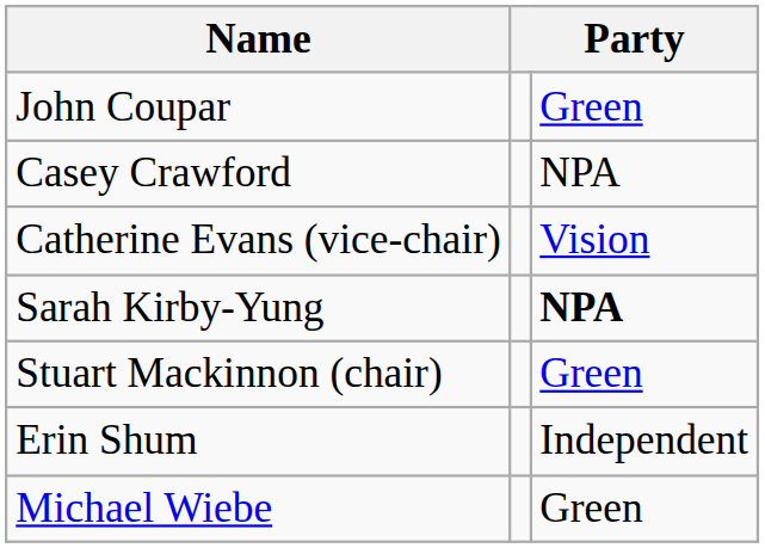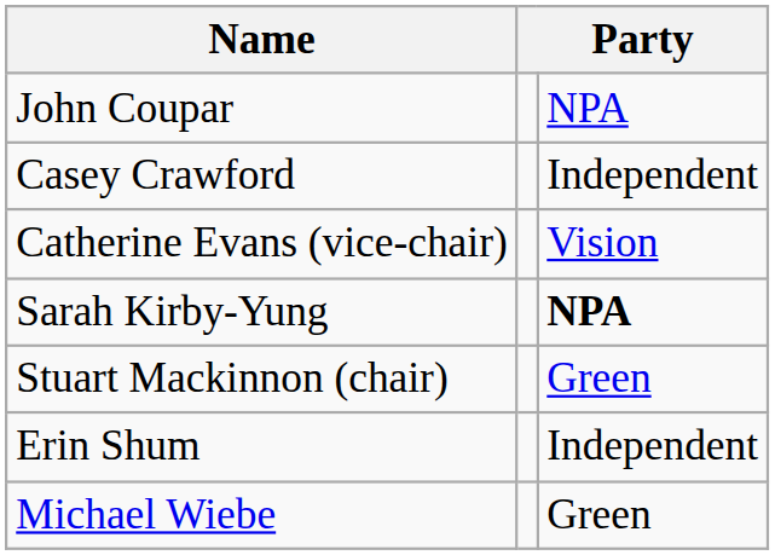John Coupar | column 3: Green -> NPA
Casey Crawford | column 3: NPA -> Independent
